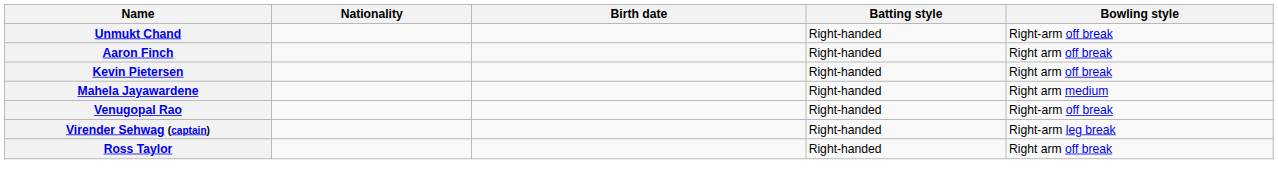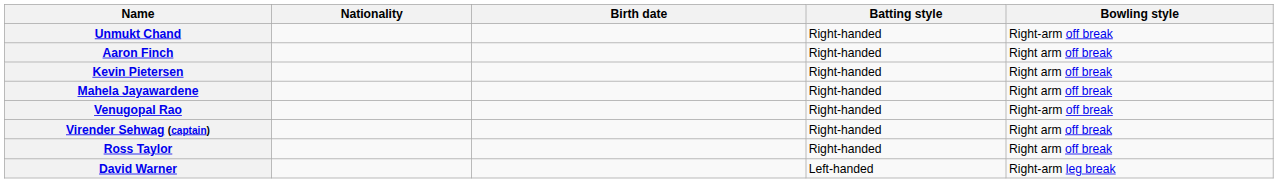Mahela Jayawardene | Bowling style: Right arm medium -> Right arm off break
Virender Sehwag (captain) | Bowling style: Right-arm leg break -> Right arm off break
+ row: David Warner | Left-handed | Right-arm leg break
